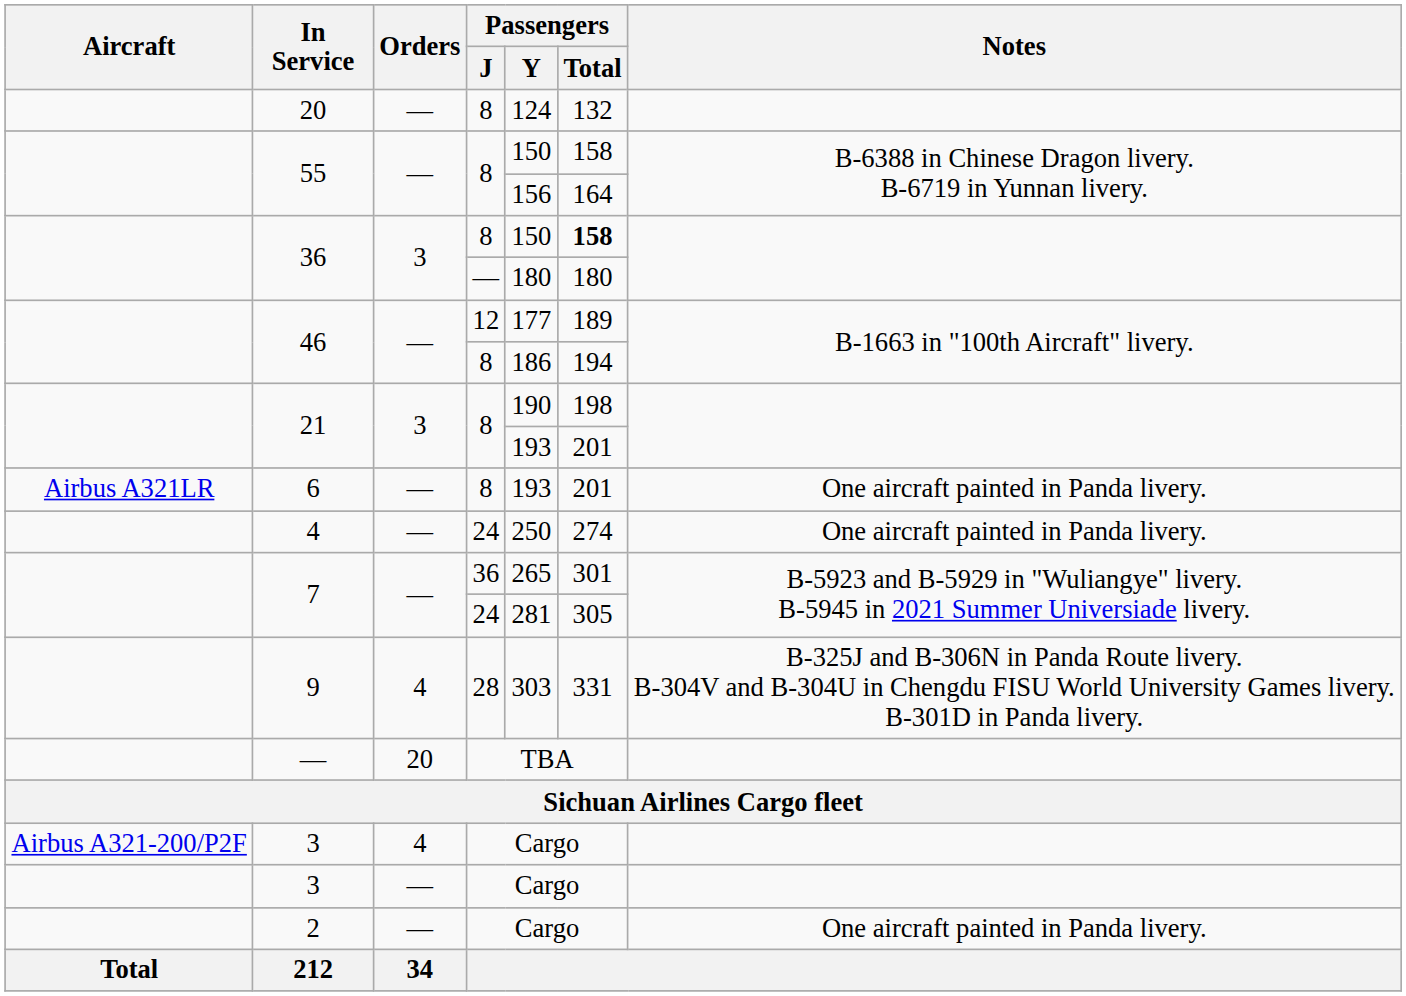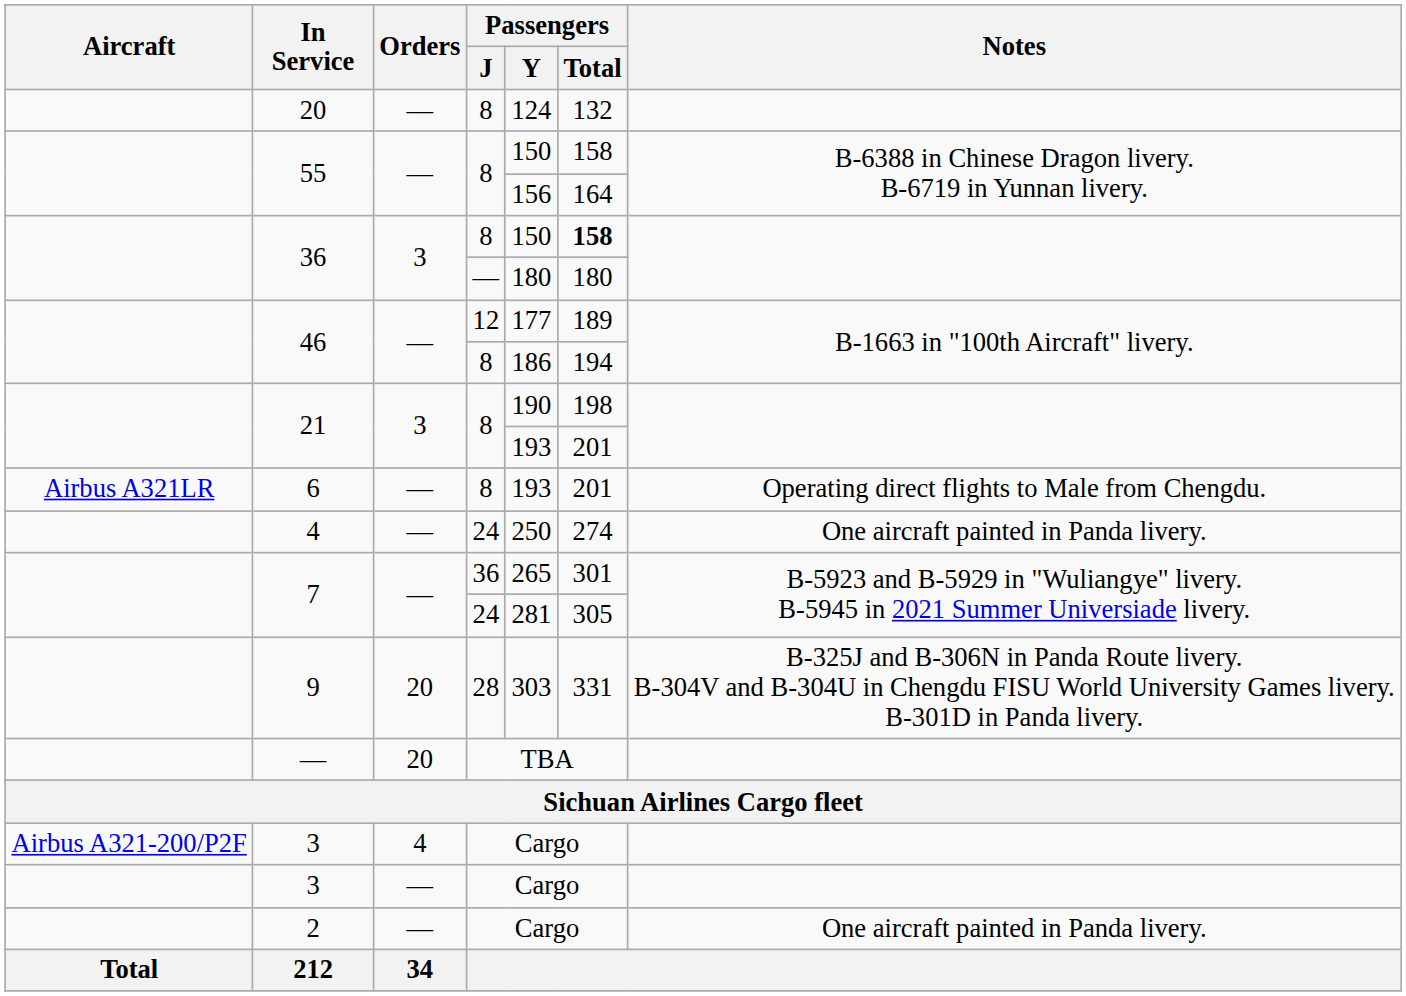6 | Notes: One aircraft painted in Panda livery. -> Operating direct flights to Male from Chengdu.
9 | Orders: 4 -> 20
